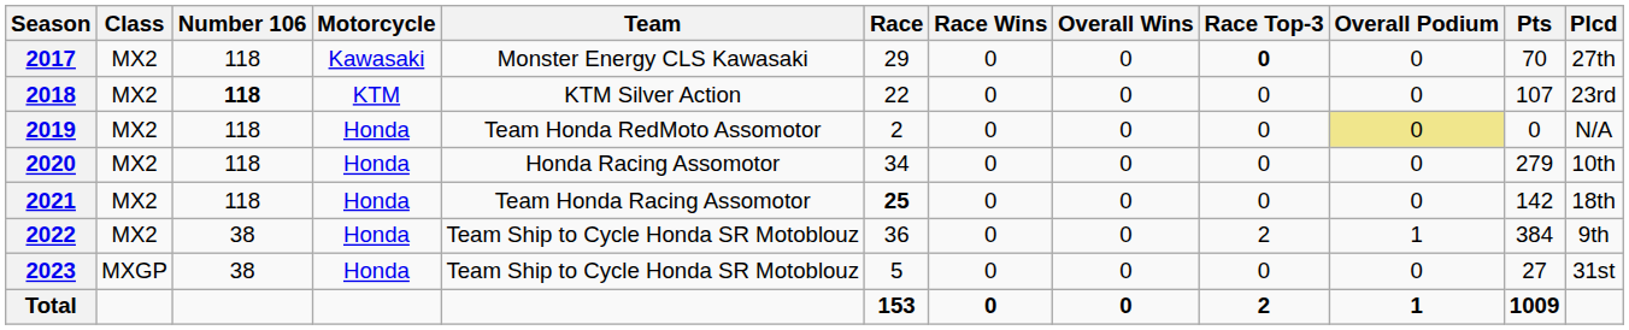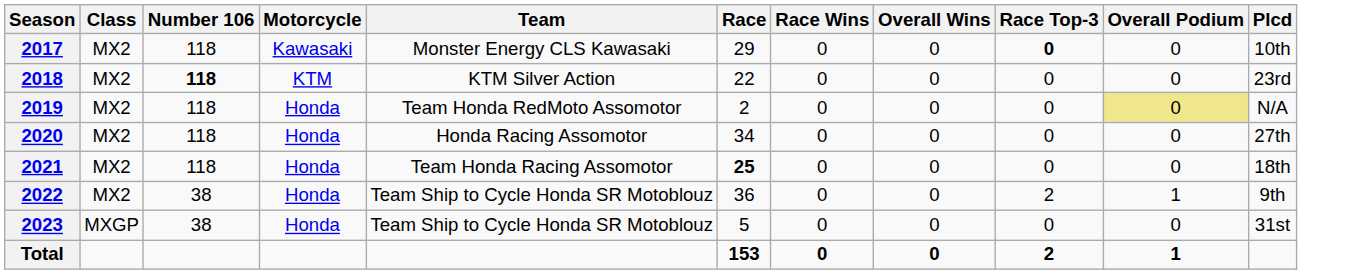- column: Pts | 70 | 107 | 0 | 279 | 142 | 384 | 27 | 1009
2017 | Plcd: 27th -> 10th
2020 | Plcd: 10th -> 27th
